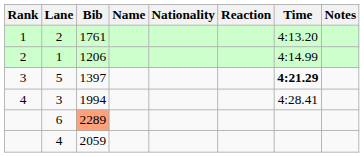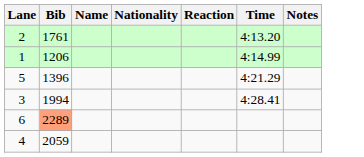- column: Rank | 1 | 2 | 3 | 4
5 | Bib: 1397 -> 1396
5 | Time: bold -> normal
